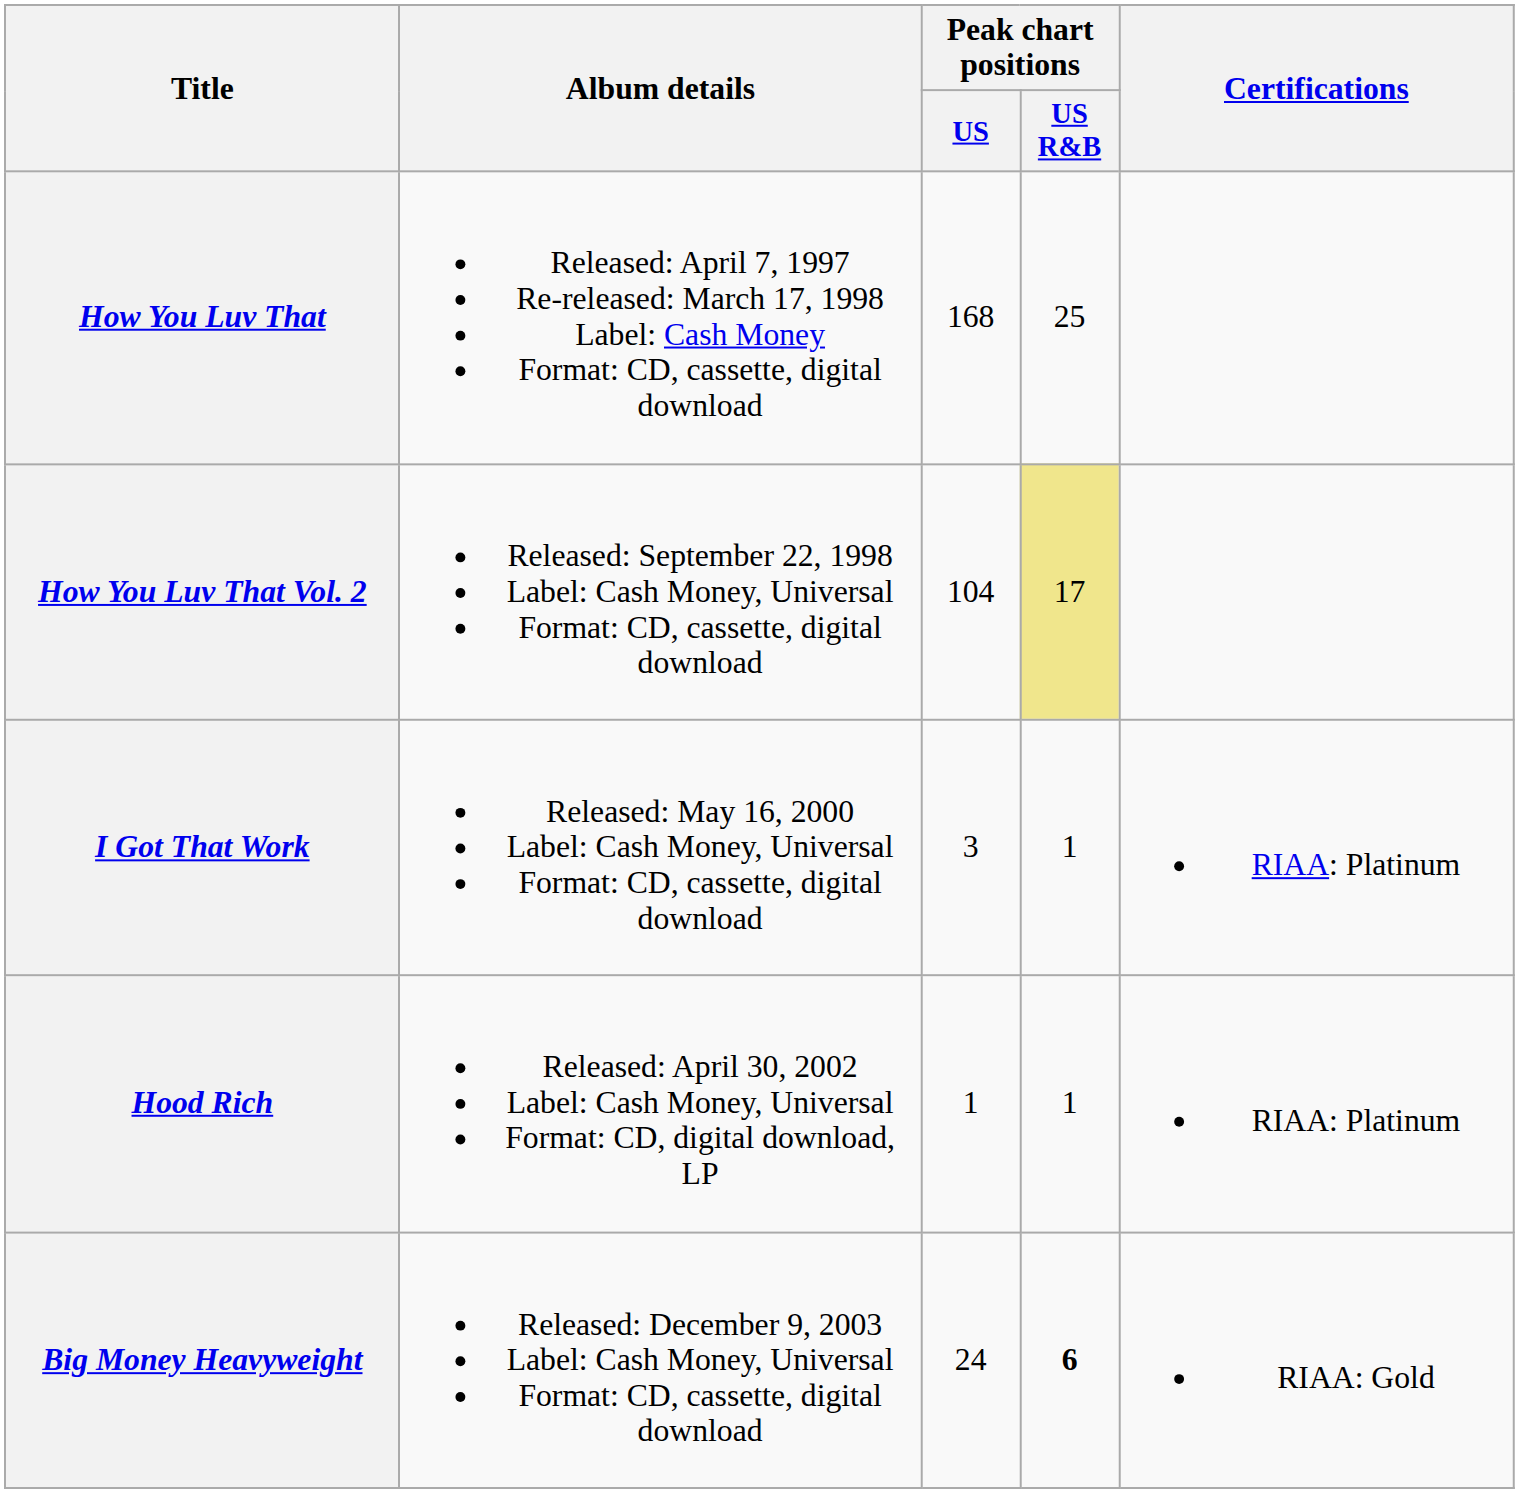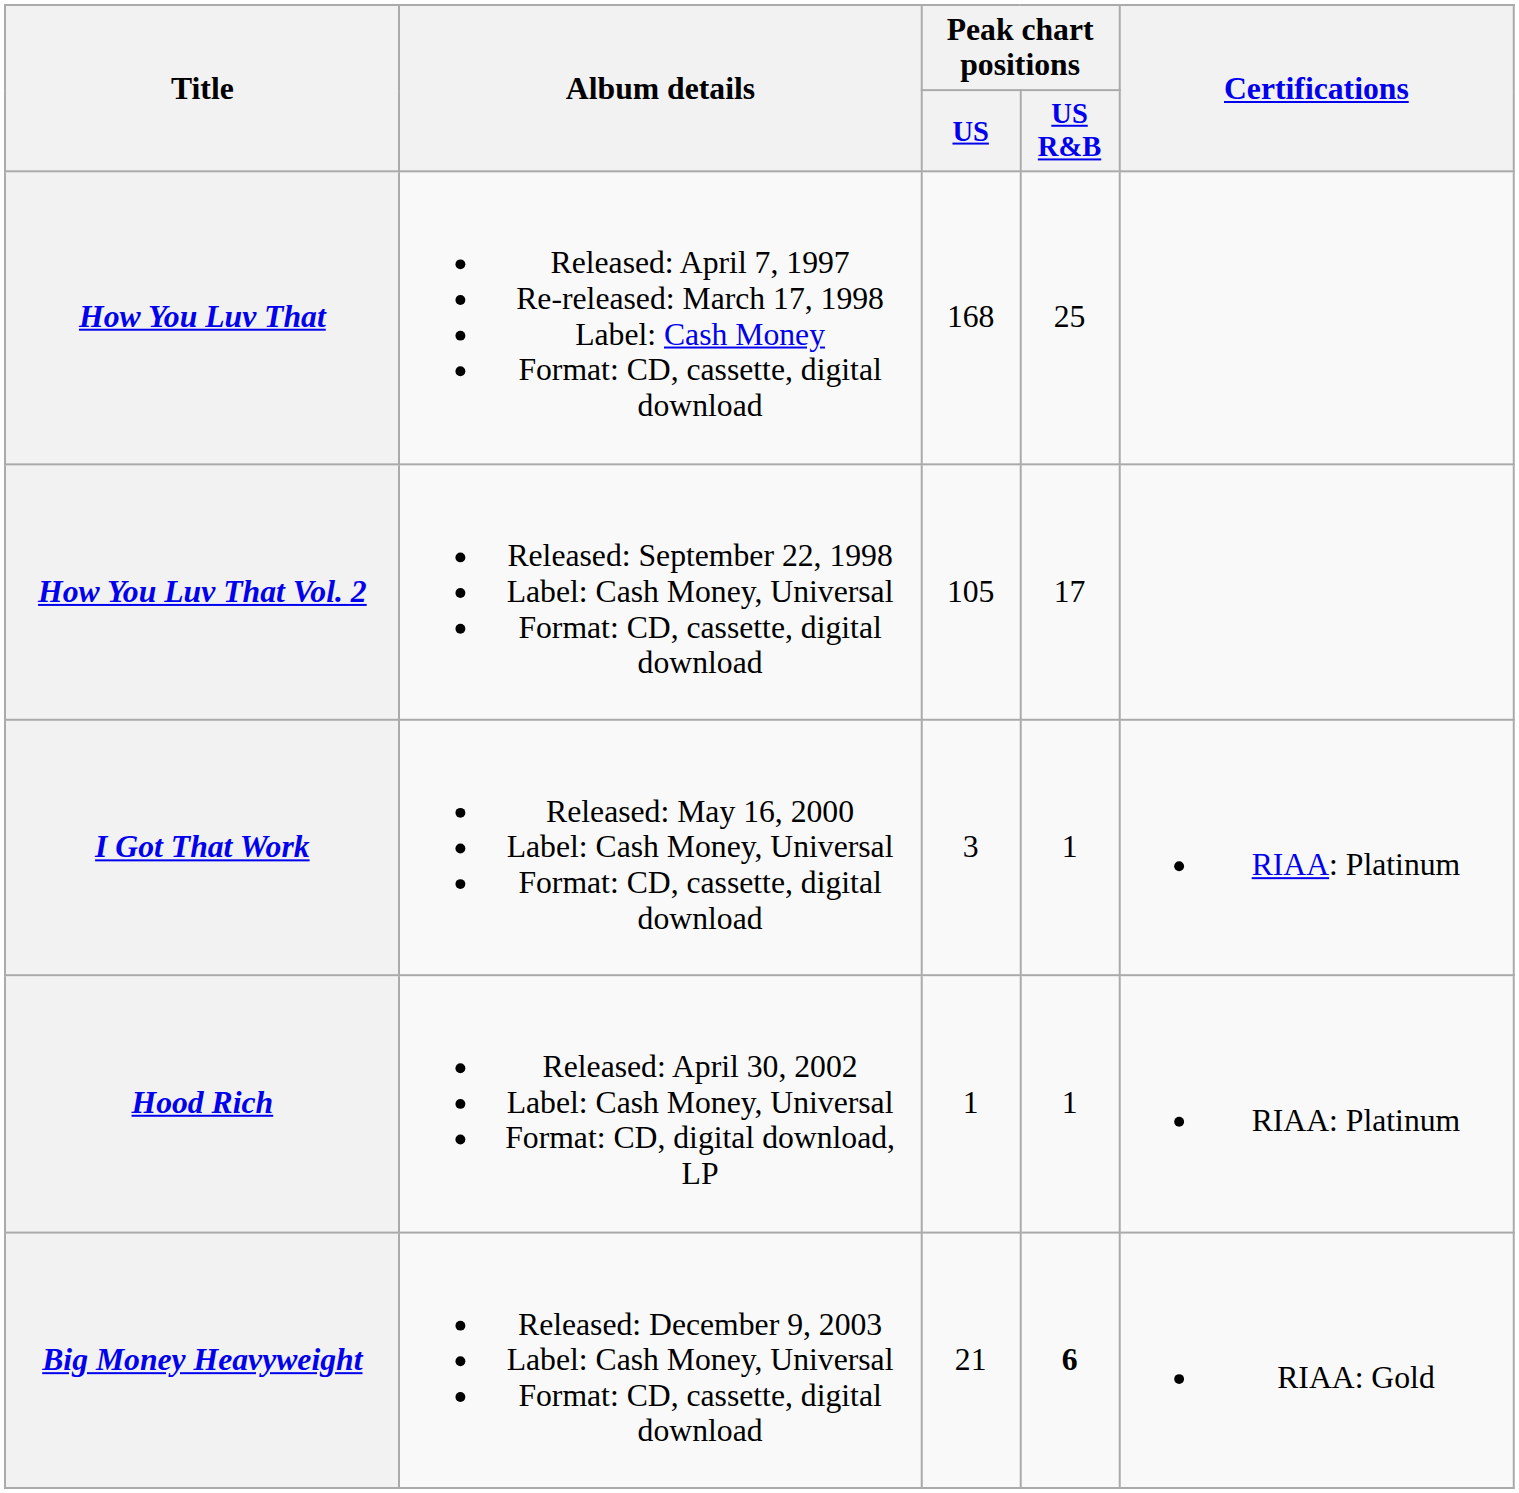How You Luv That Vol. 2 | Peak chart positions / US: 104 -> 105
How You Luv That Vol. 2 | Peak chart positions / US R&B: khaki background -> no background
Big Money Heavyweight | Peak chart positions / US: 24 -> 21
